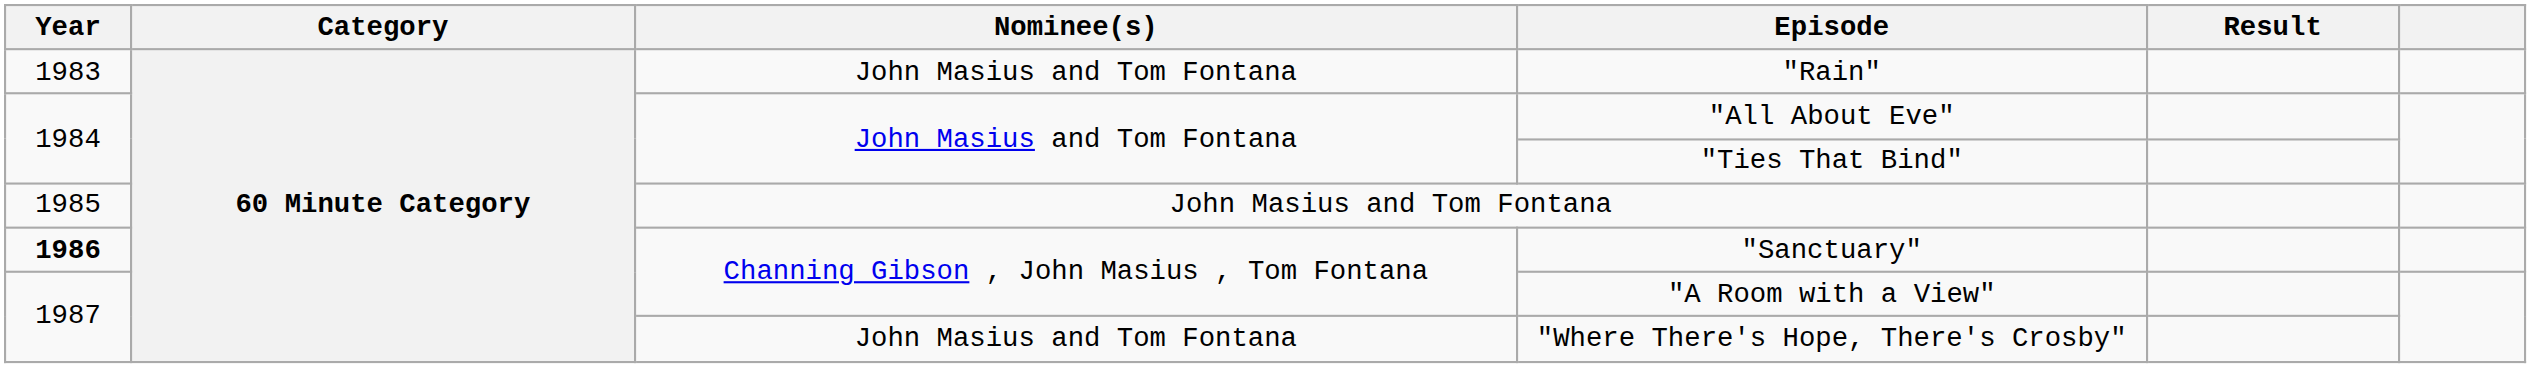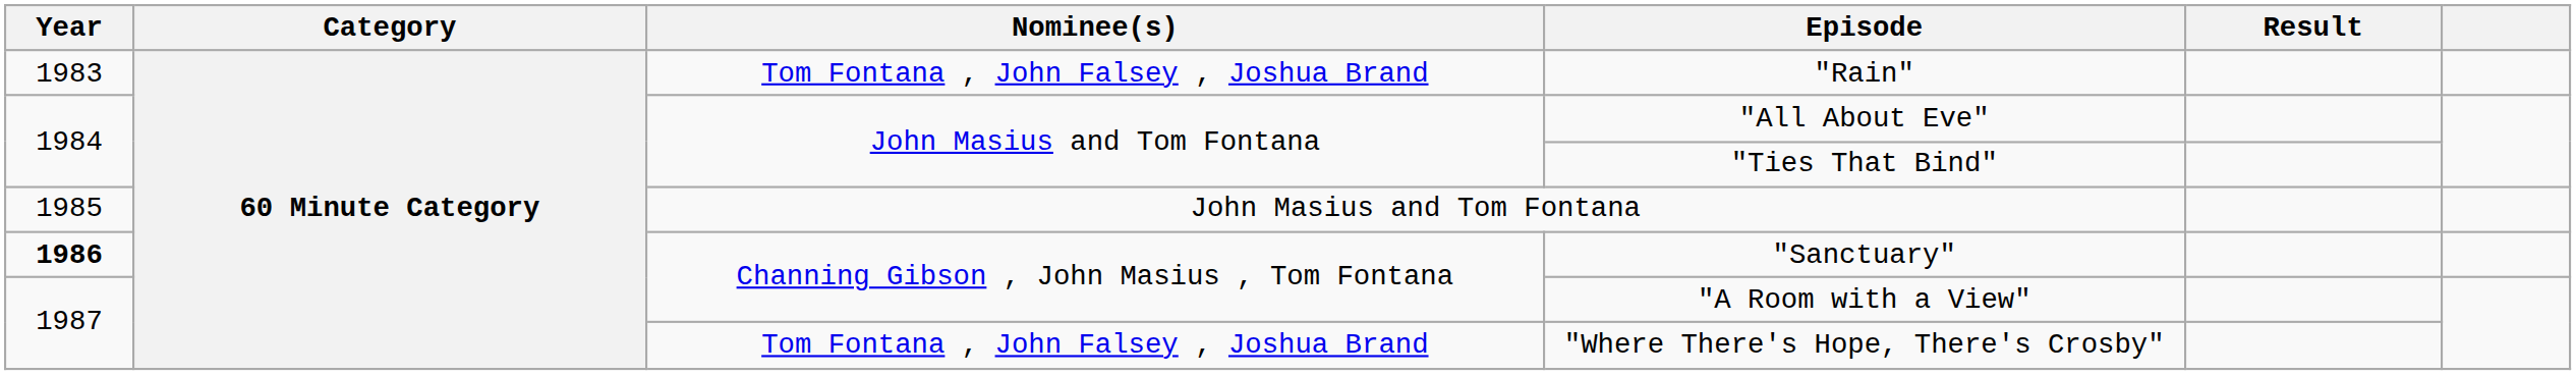"Rain" | Nominee(s): John Masius and Tom Fontana -> Tom Fontana , John Falsey , Joshua Brand
"Where There's Hope, There's Crosby" | Nominee(s): John Masius and Tom Fontana -> Tom Fontana , John Falsey , Joshua Brand
